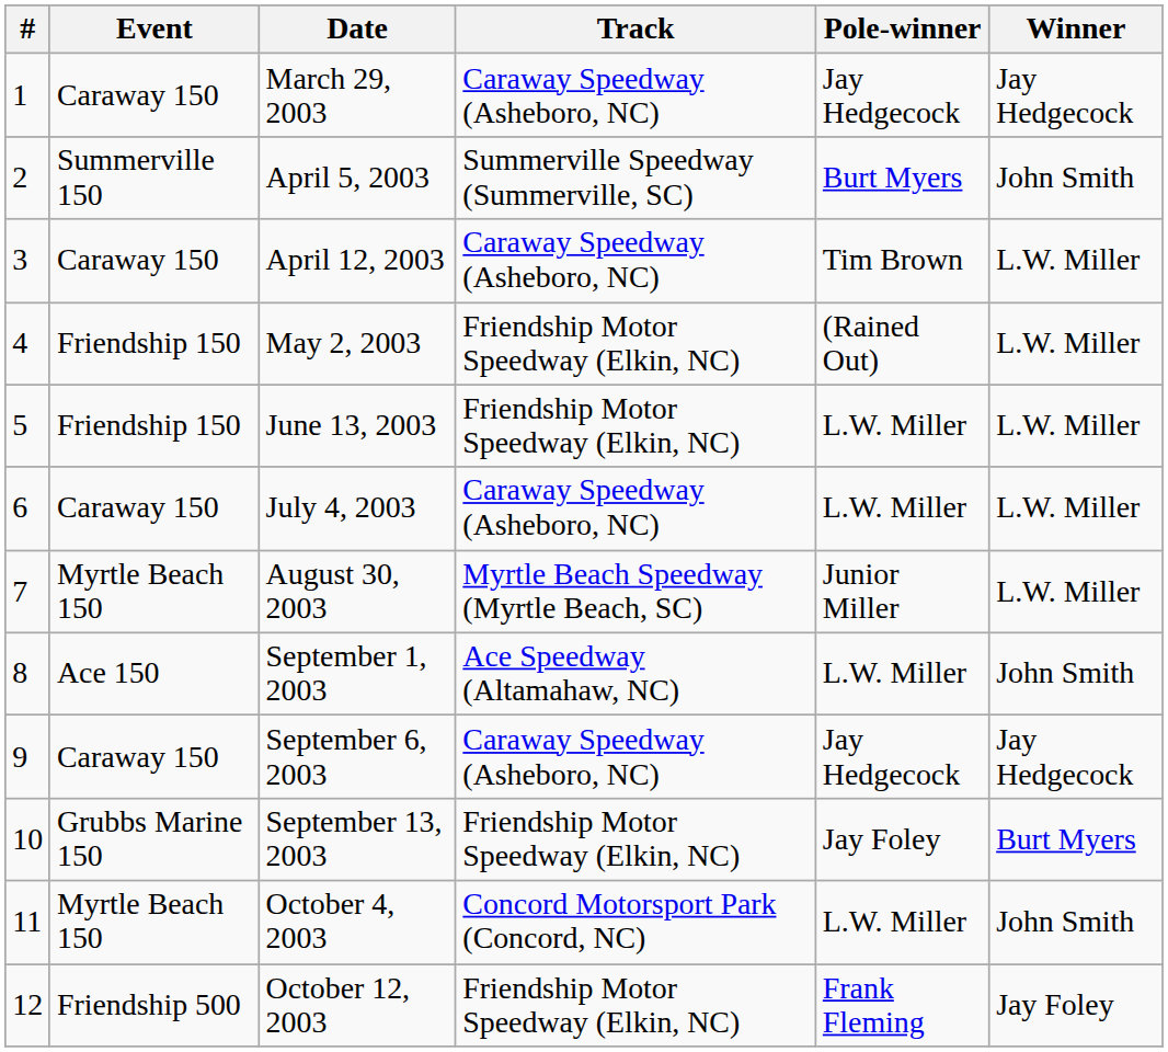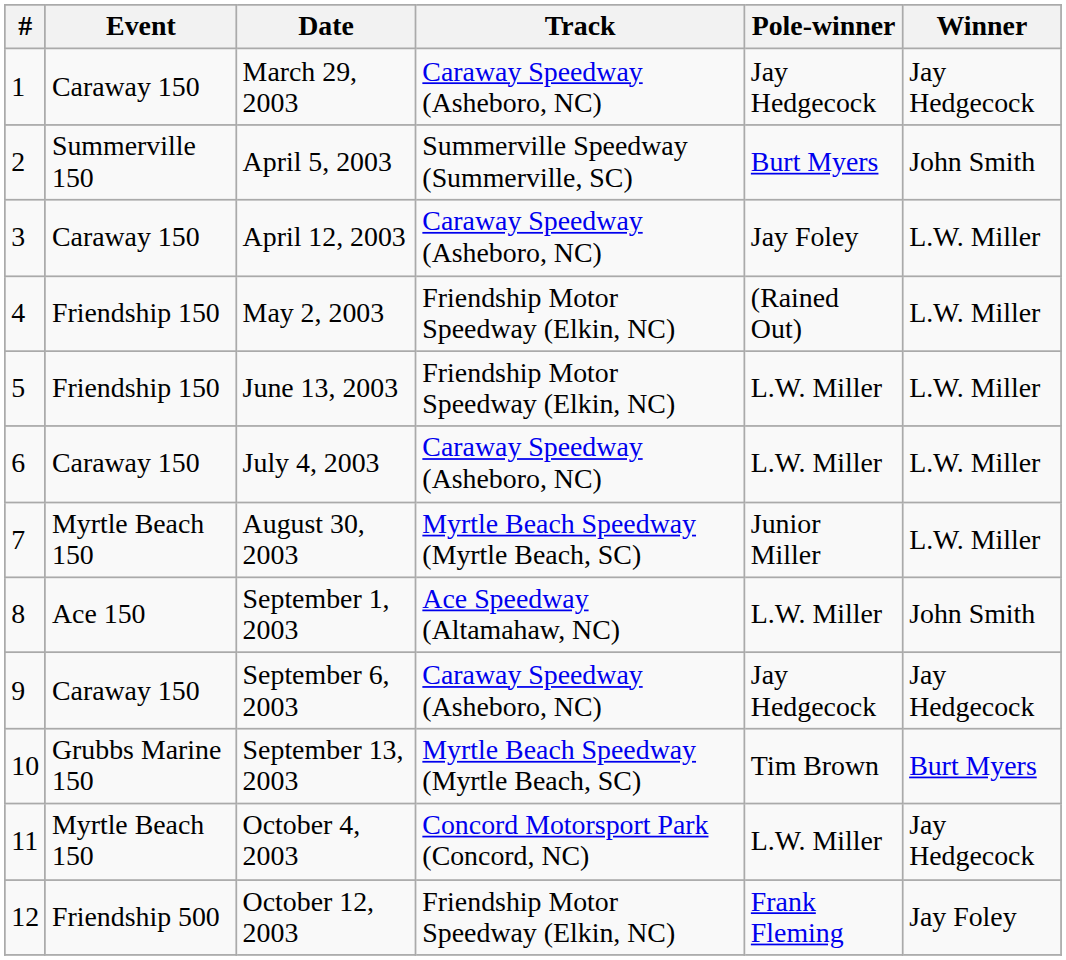April 12, 2003 | Pole-winner: Tim Brown -> Jay Foley
September 13, 2003 | Track: Friendship Motor Speedway (Elkin, NC) -> Myrtle Beach Speedway (Myrtle Beach, SC)
September 13, 2003 | Pole-winner: Jay Foley -> Tim Brown
October 4, 2003 | Winner: John Smith -> Jay Hedgecock
